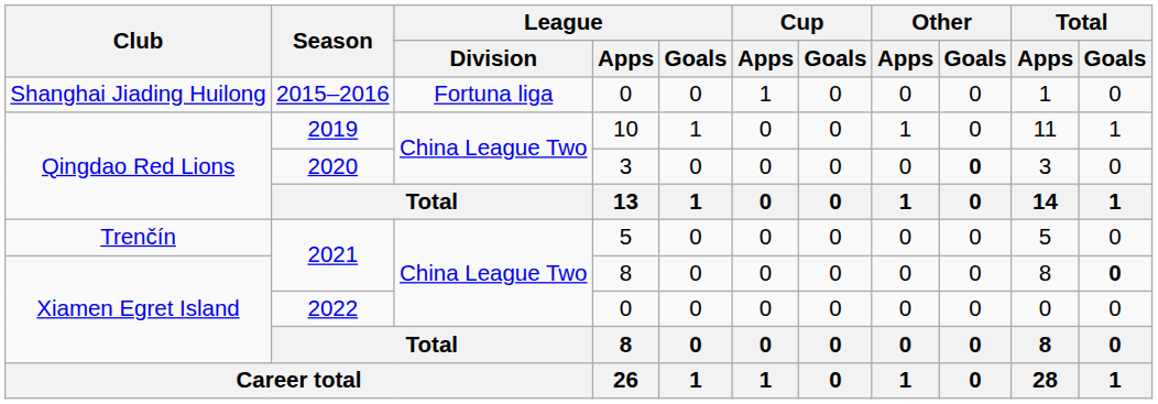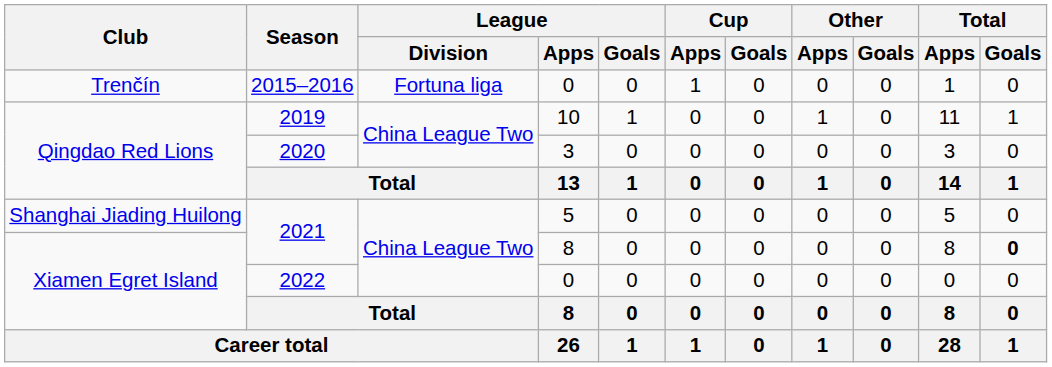2015–2016 | Club: Shanghai Jiading Huilong -> Trenčín
2020 | Other / Goals: bold -> normal
2021 / 5 | Club: Trenčín -> Shanghai Jiading Huilong
